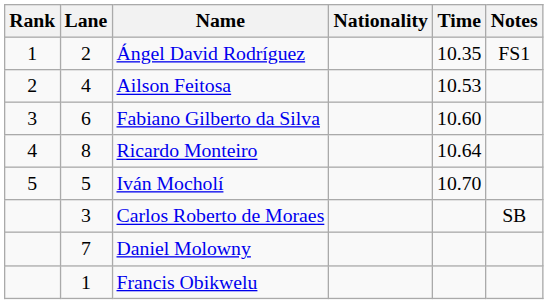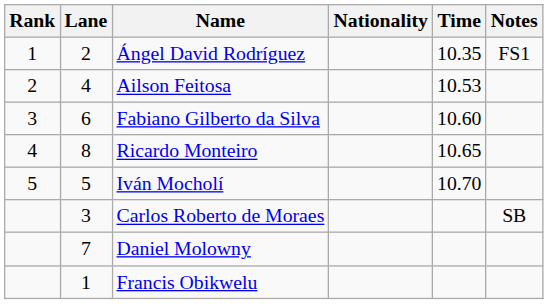Ricardo Monteiro | Time: 10.64 -> 10.65
